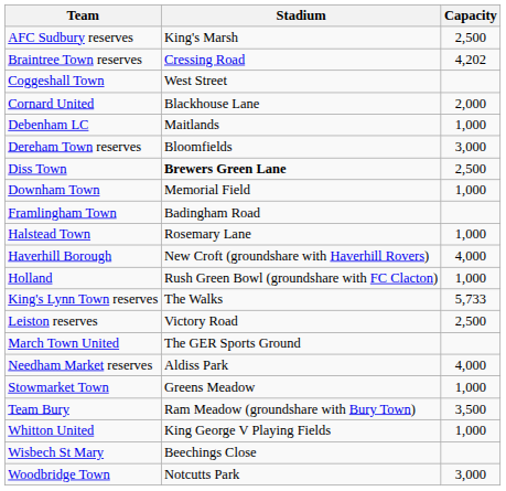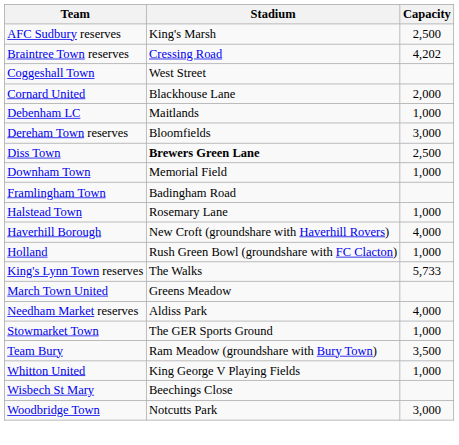- row: Leiston reserves | Victory Road | 2,500
March Town United | Stadium: The GER Sports Ground -> Greens Meadow
Stowmarket Town | Stadium: Greens Meadow -> The GER Sports Ground
